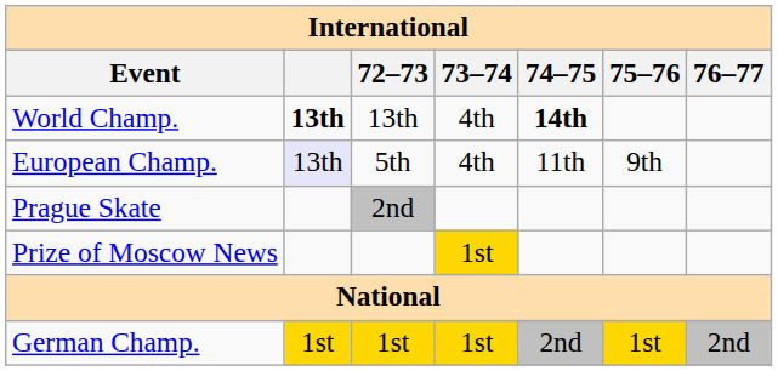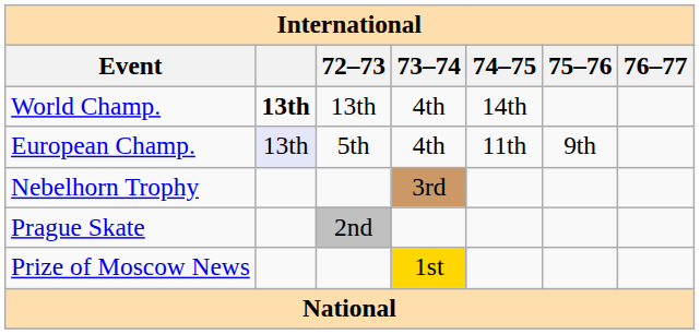World Champ. | 74–75: bold -> normal
+ row: Nebelhorn Trophy | 3rd
- row: German Champ. | 1st | 1st | 1st | 2nd | 1st | 2nd
